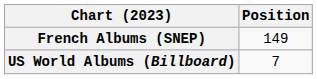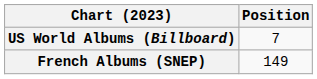rows swapped: French Albums (SNEP) <-> US World Albums (Billboard)
